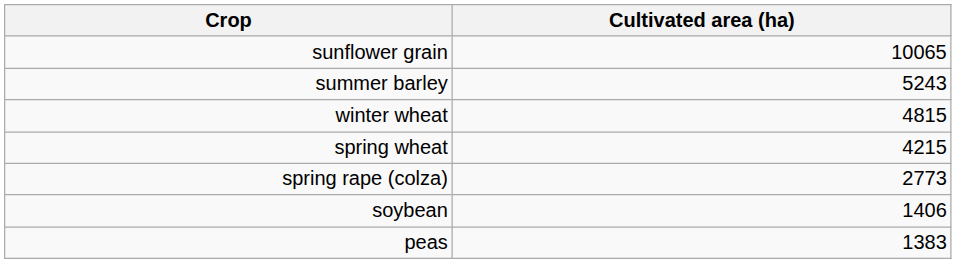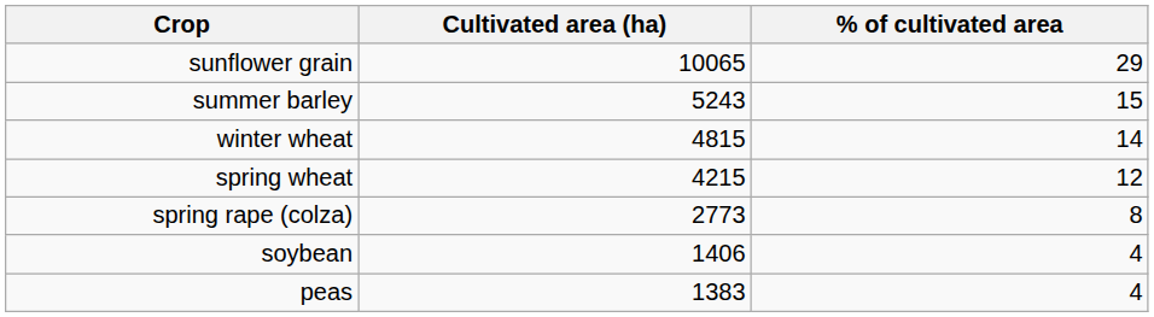+ column: % of cultivated area | 29 | 15 | 14 | 12 | 8 | 4 | 4
